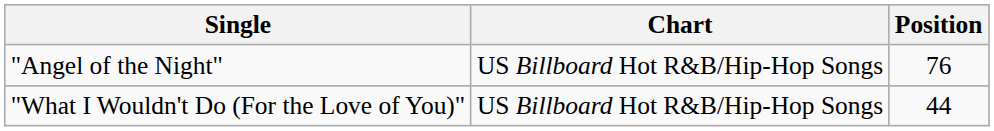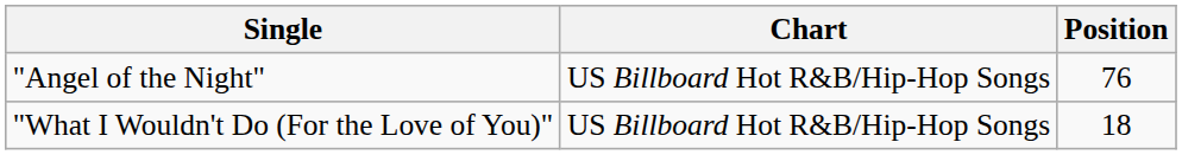"What I Wouldn't Do (For the Love of You)" | Position: 44 -> 18
